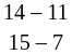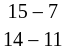rows swapped: 14 – 11 <-> 15 – 7
